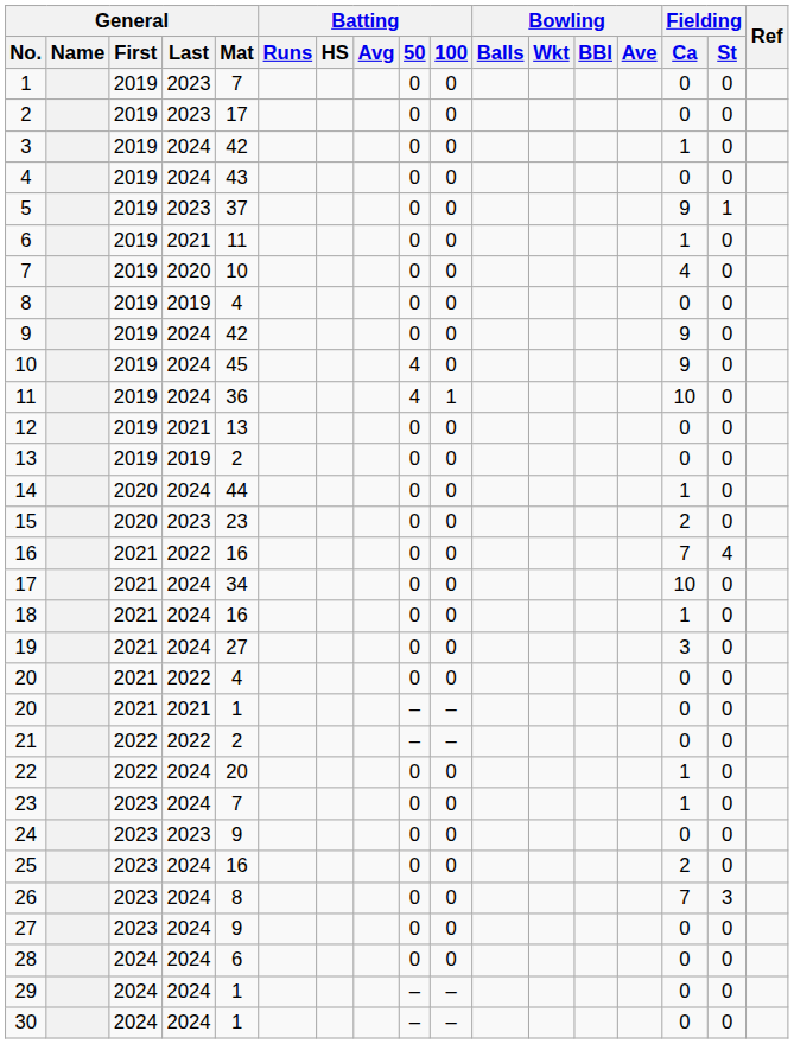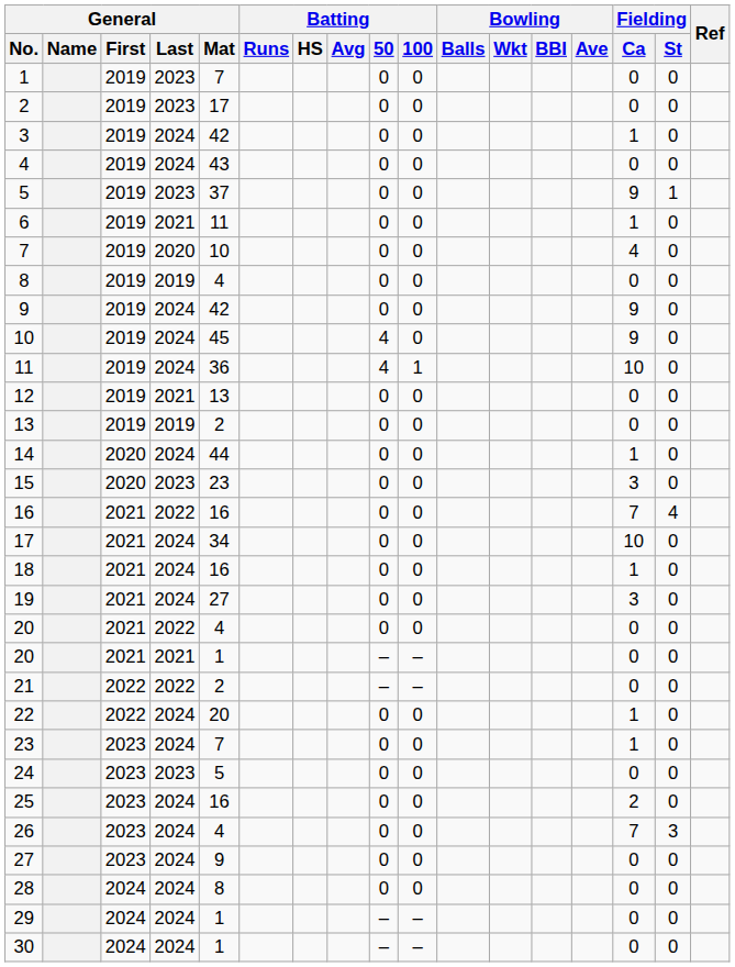15 | Fielding / Ca: 2 -> 3
24 | General / Mat: 9 -> 5
26 | General / Mat: 8 -> 4
28 | General / Mat: 6 -> 8
